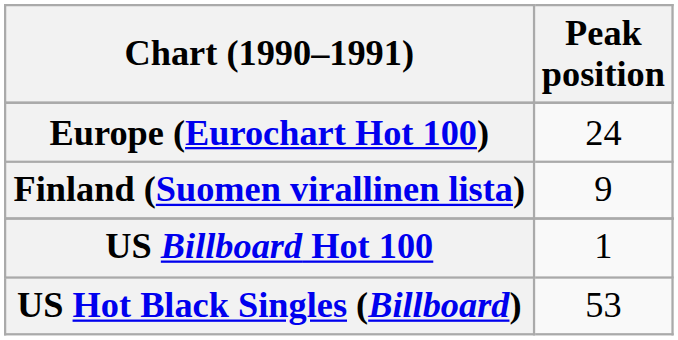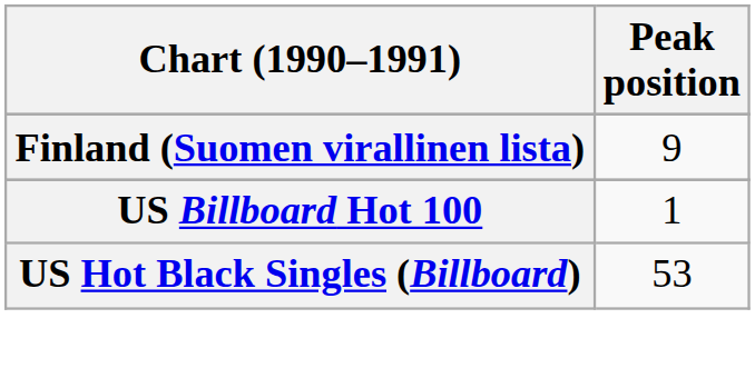- row: Europe (Eurochart Hot 100) | 24
